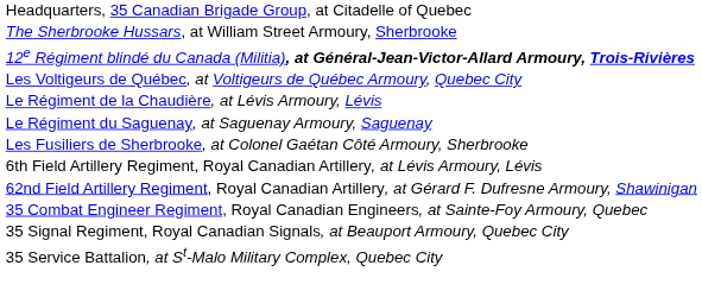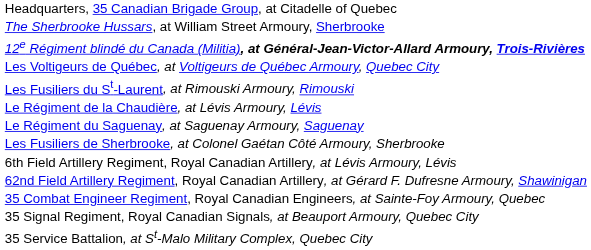+ row: Les Fusiliers du St-Laurent, at Rimouski Armoury, Rimouski
